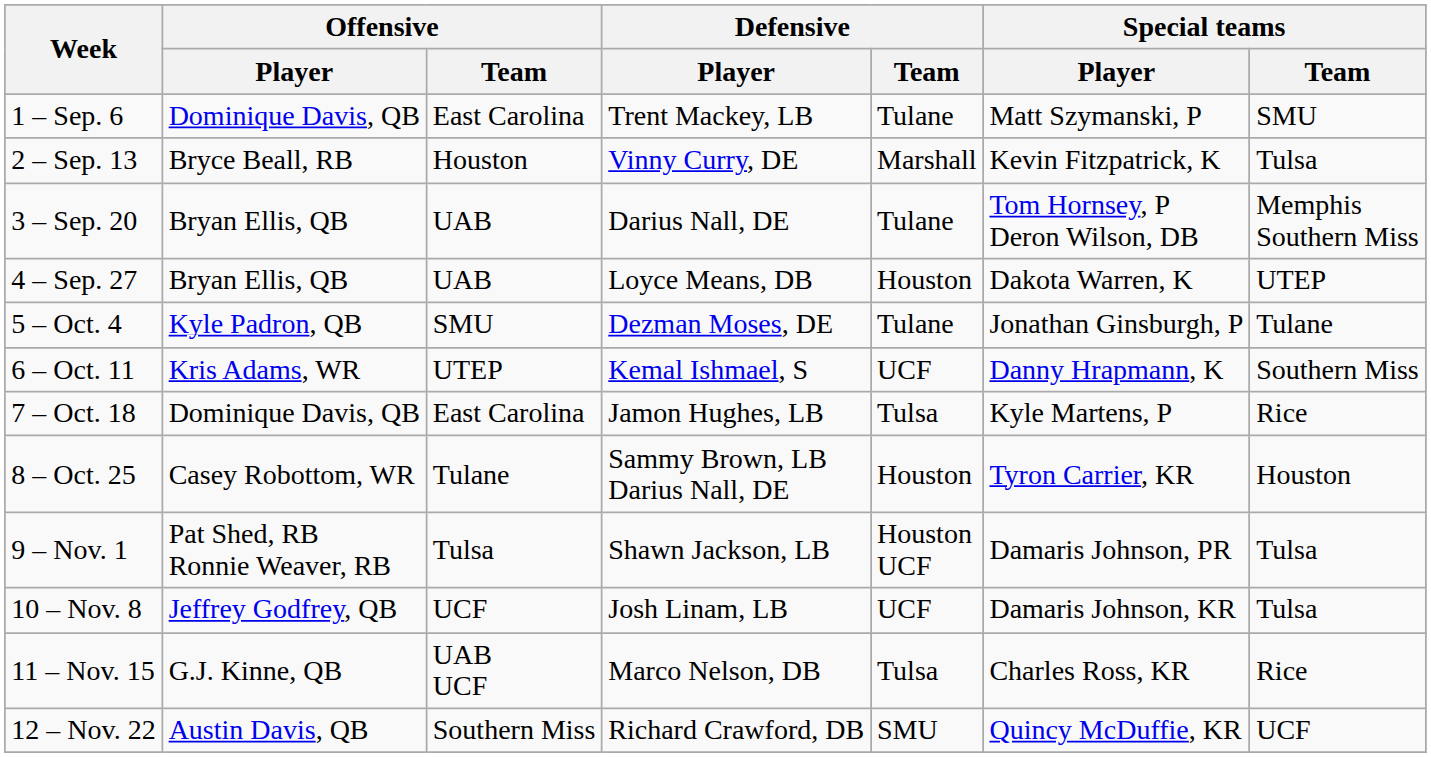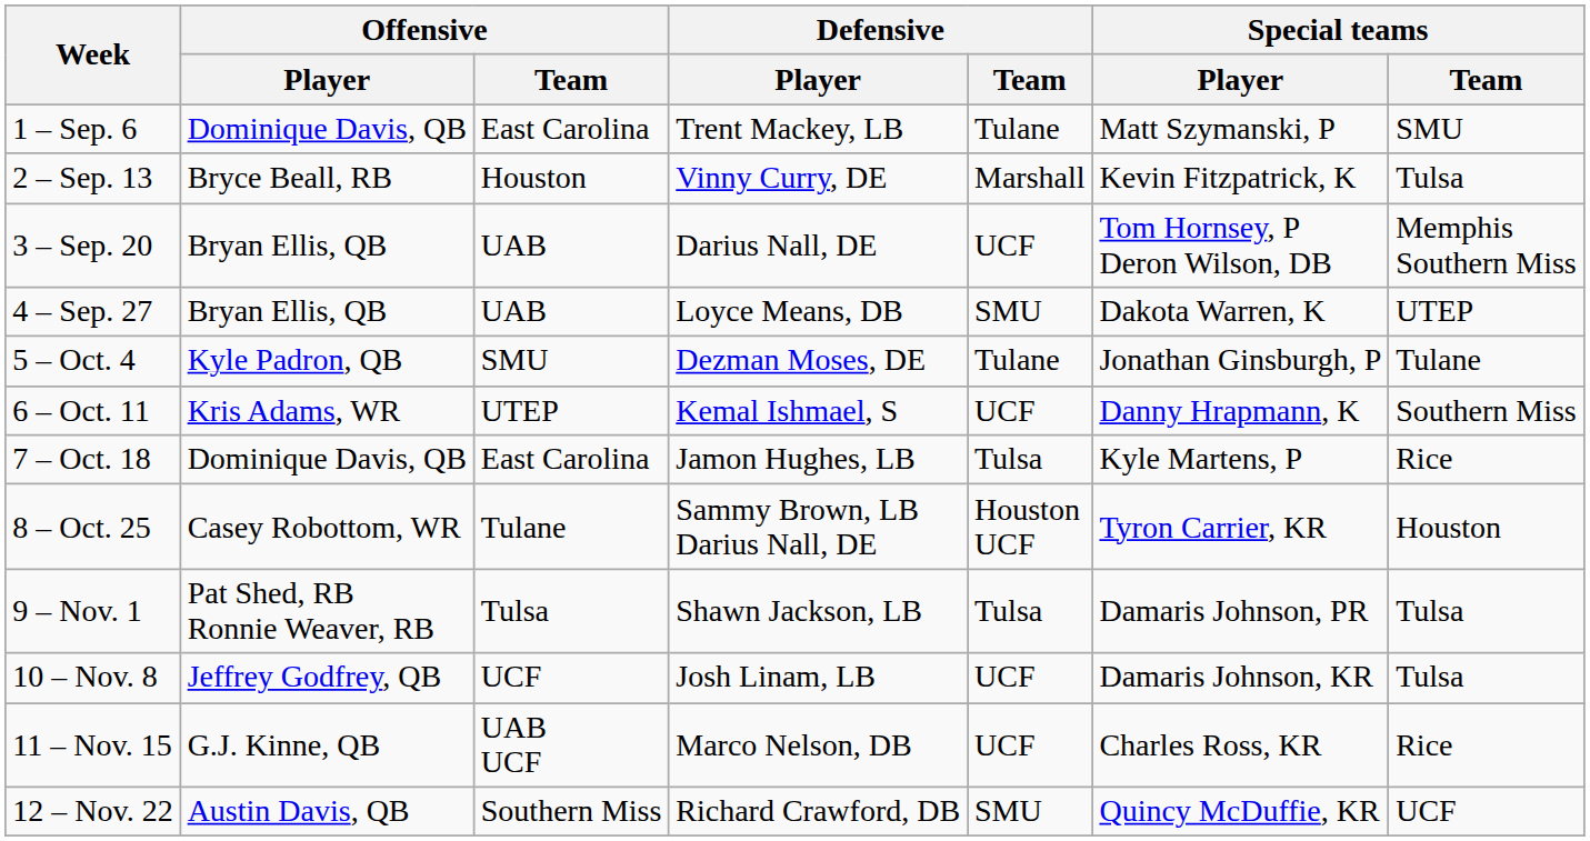3 – Sep. 20 | Defensive / Team: Tulane -> UCF
4 – Sep. 27 | Defensive / Team: Houston -> SMU
8 – Oct. 25 | Defensive / Team: Houston -> Houston UCF
9 – Nov. 1 | Defensive / Team: Houston UCF -> Tulsa
11 – Nov. 15 | Defensive / Team: Tulsa -> UCF
